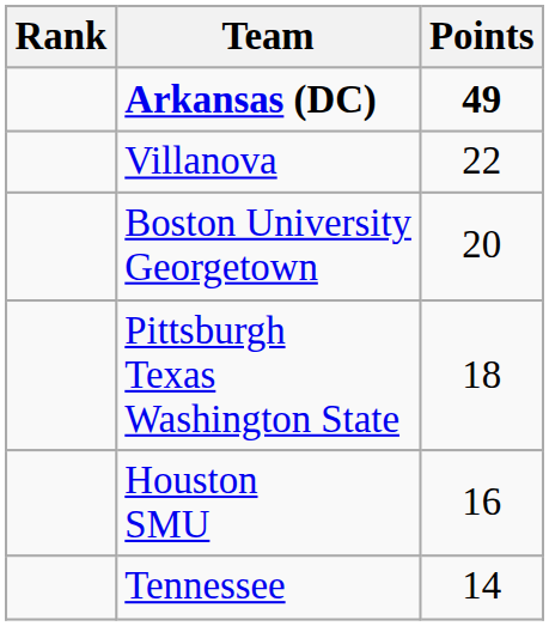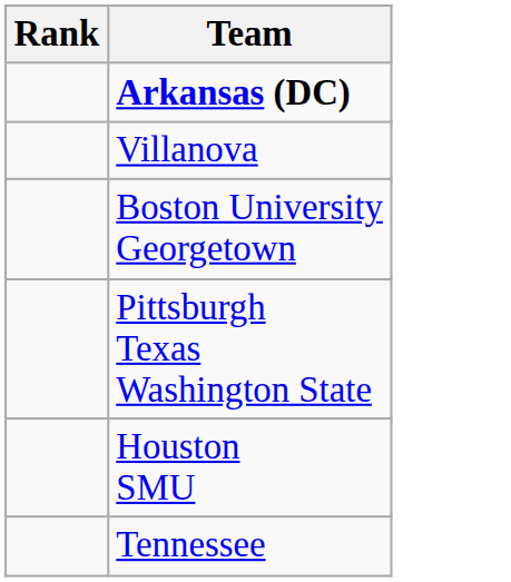- column: Points | 49 | 22 | 20 | 18 | 16 | 14
